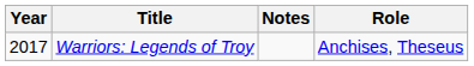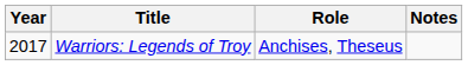columns swapped: Role <-> Notes
